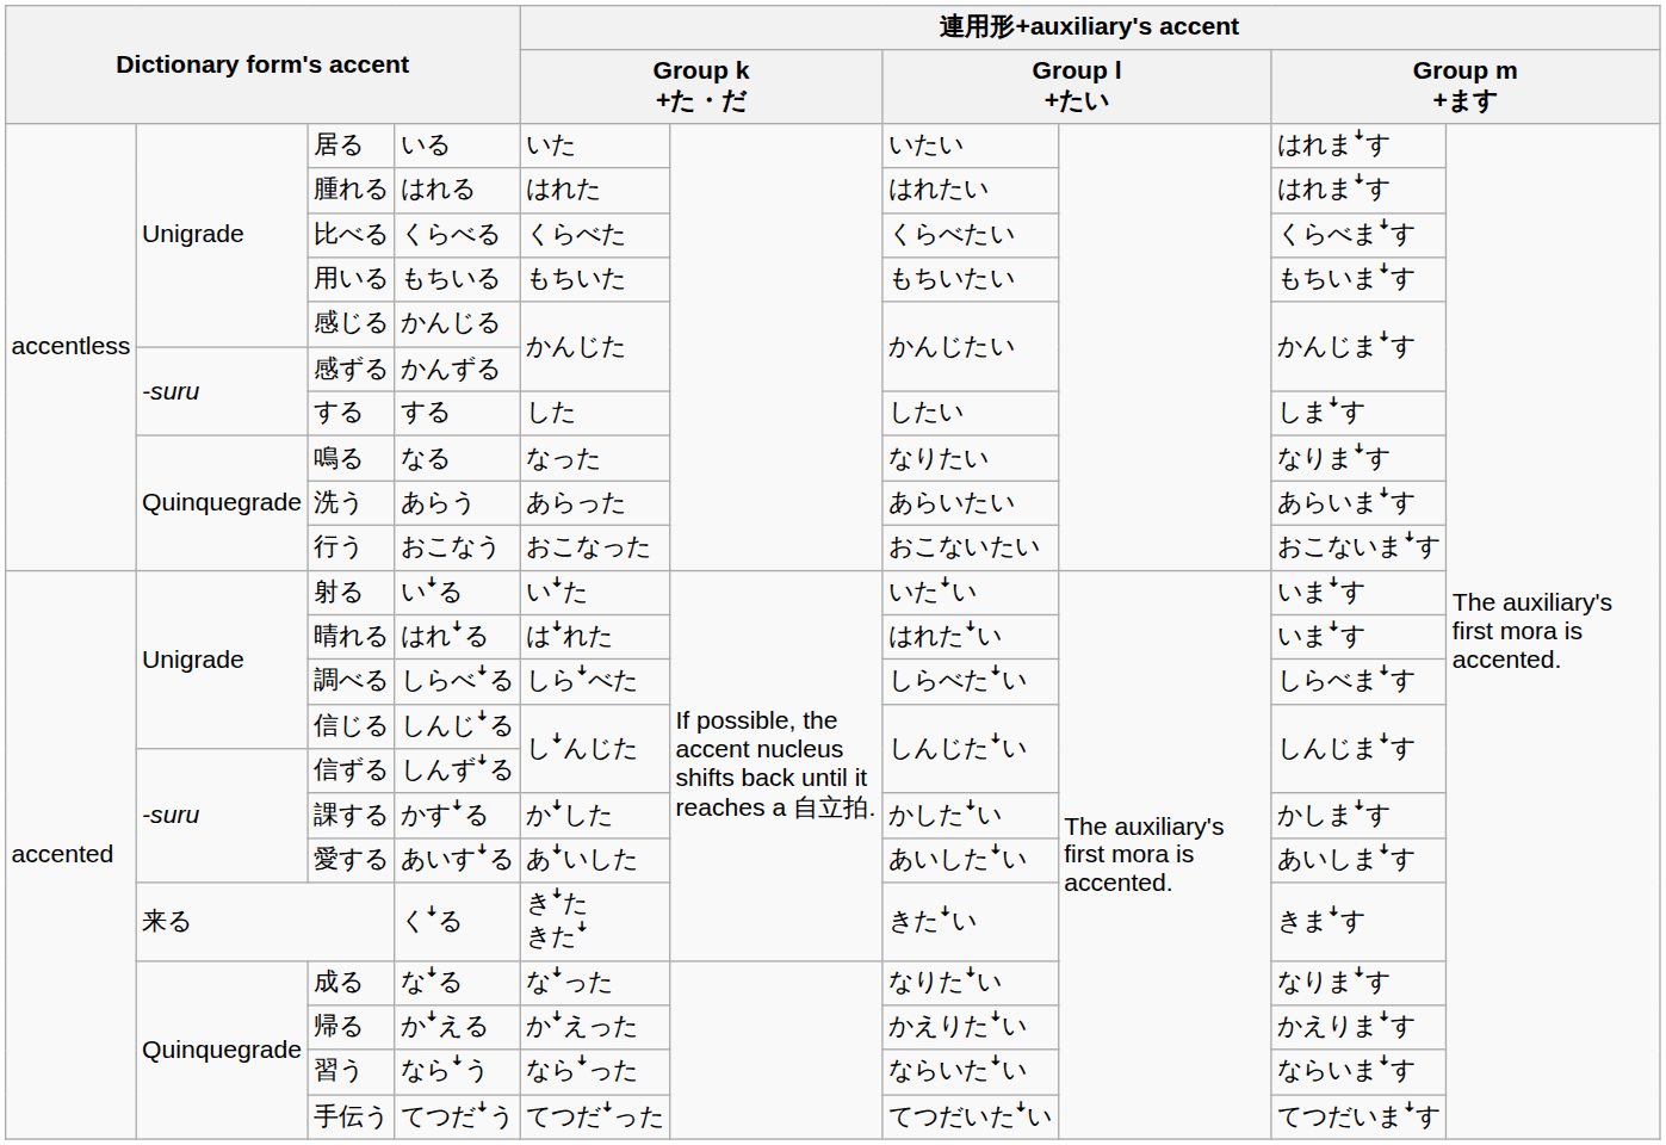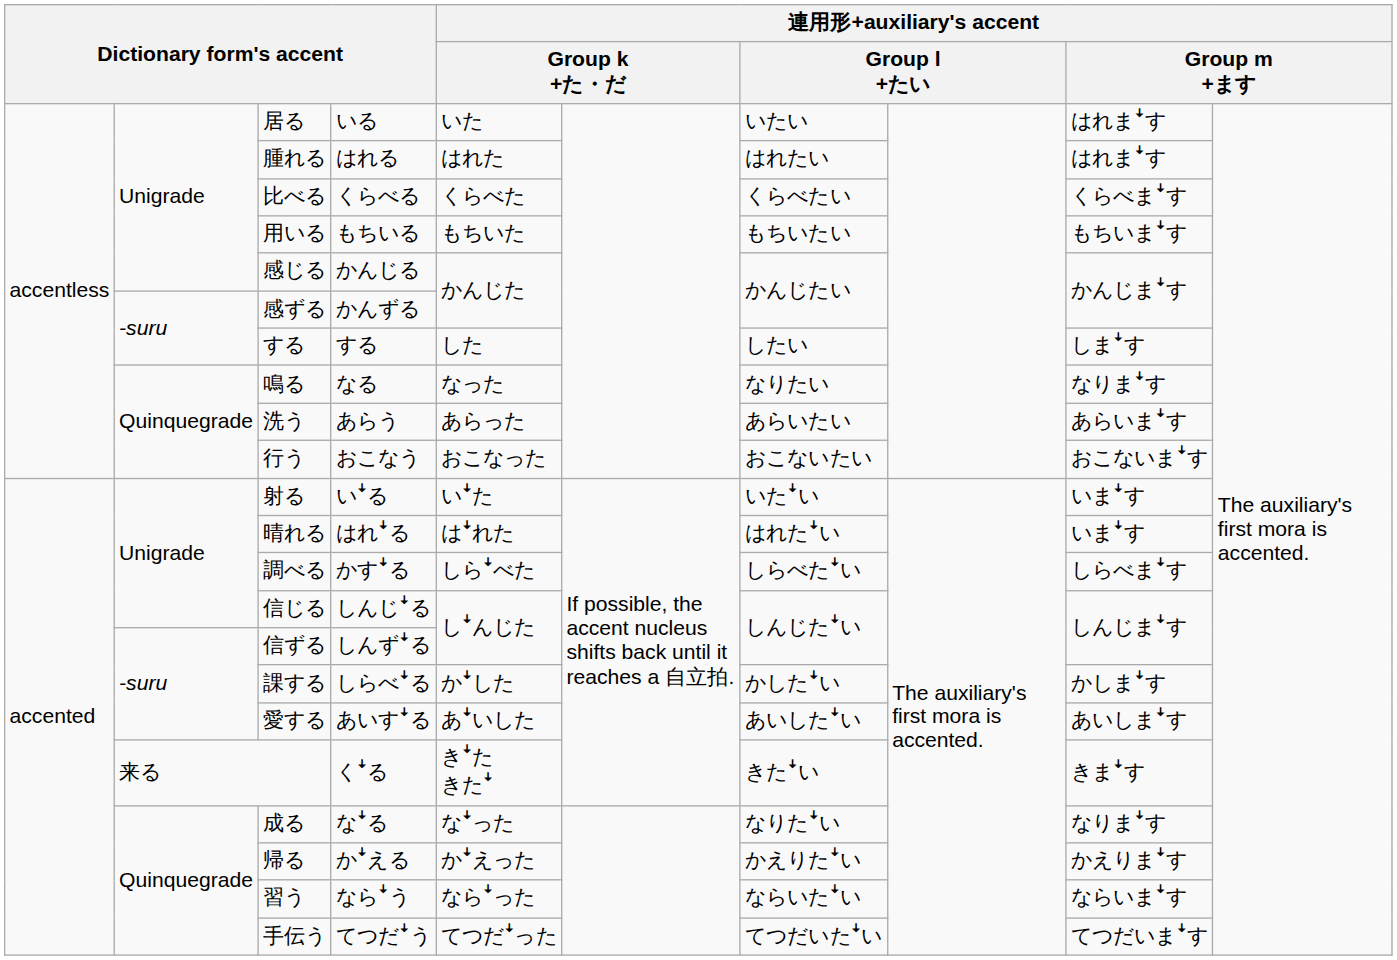調べる | column 4: しらべꜜる -> かすꜜる
課する | column 4: かすꜜる -> しらべꜜる
